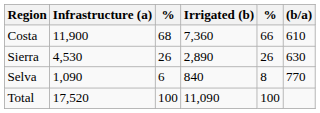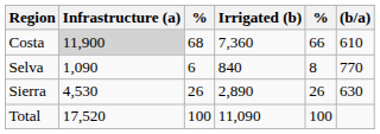Costa | Infrastructure (a): no background -> lightgrey background
rows swapped: Sierra <-> Selva
